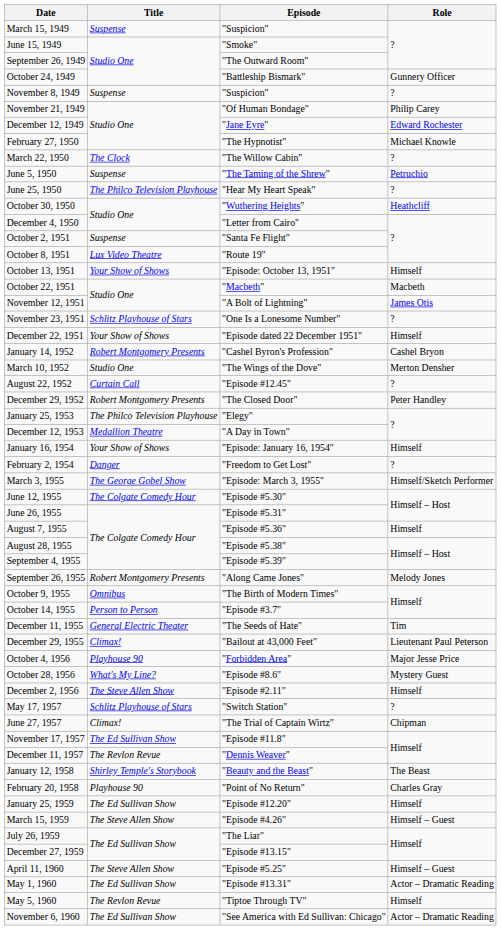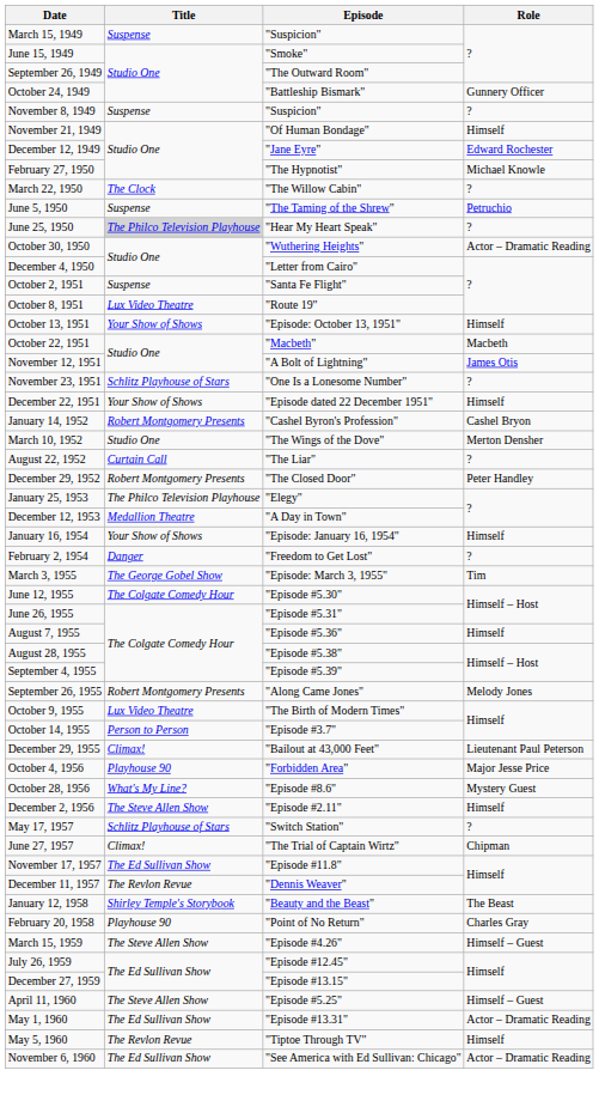November 21, 1949 | Role: Philip Carey -> Himself
June 25, 1950 | Title: no background -> lightgrey background
October 30, 1950 | Role: Heathcliff -> Actor – Dramatic Reading
August 22, 1952 | Episode: "Episode #12.45" -> "The Liar"
March 3, 1955 | Role: Himself/Sketch Performer -> Tim
October 9, 1955 | Title: Omnibus -> Lux Video Theatre
- row: December 11, 1955 | General Electric Theater | "The Seeds of Hate" | Tim
- row: January 25, 1959 | The Ed Sullivan Show | "Episode #12.20" | Himself
July 26, 1959 | Episode: "The Liar" -> "Episode #12.45"
